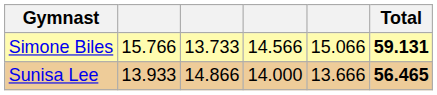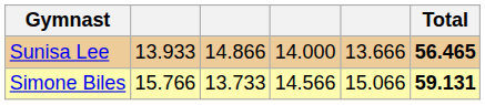rows swapped: Simone Biles <-> Sunisa Lee
